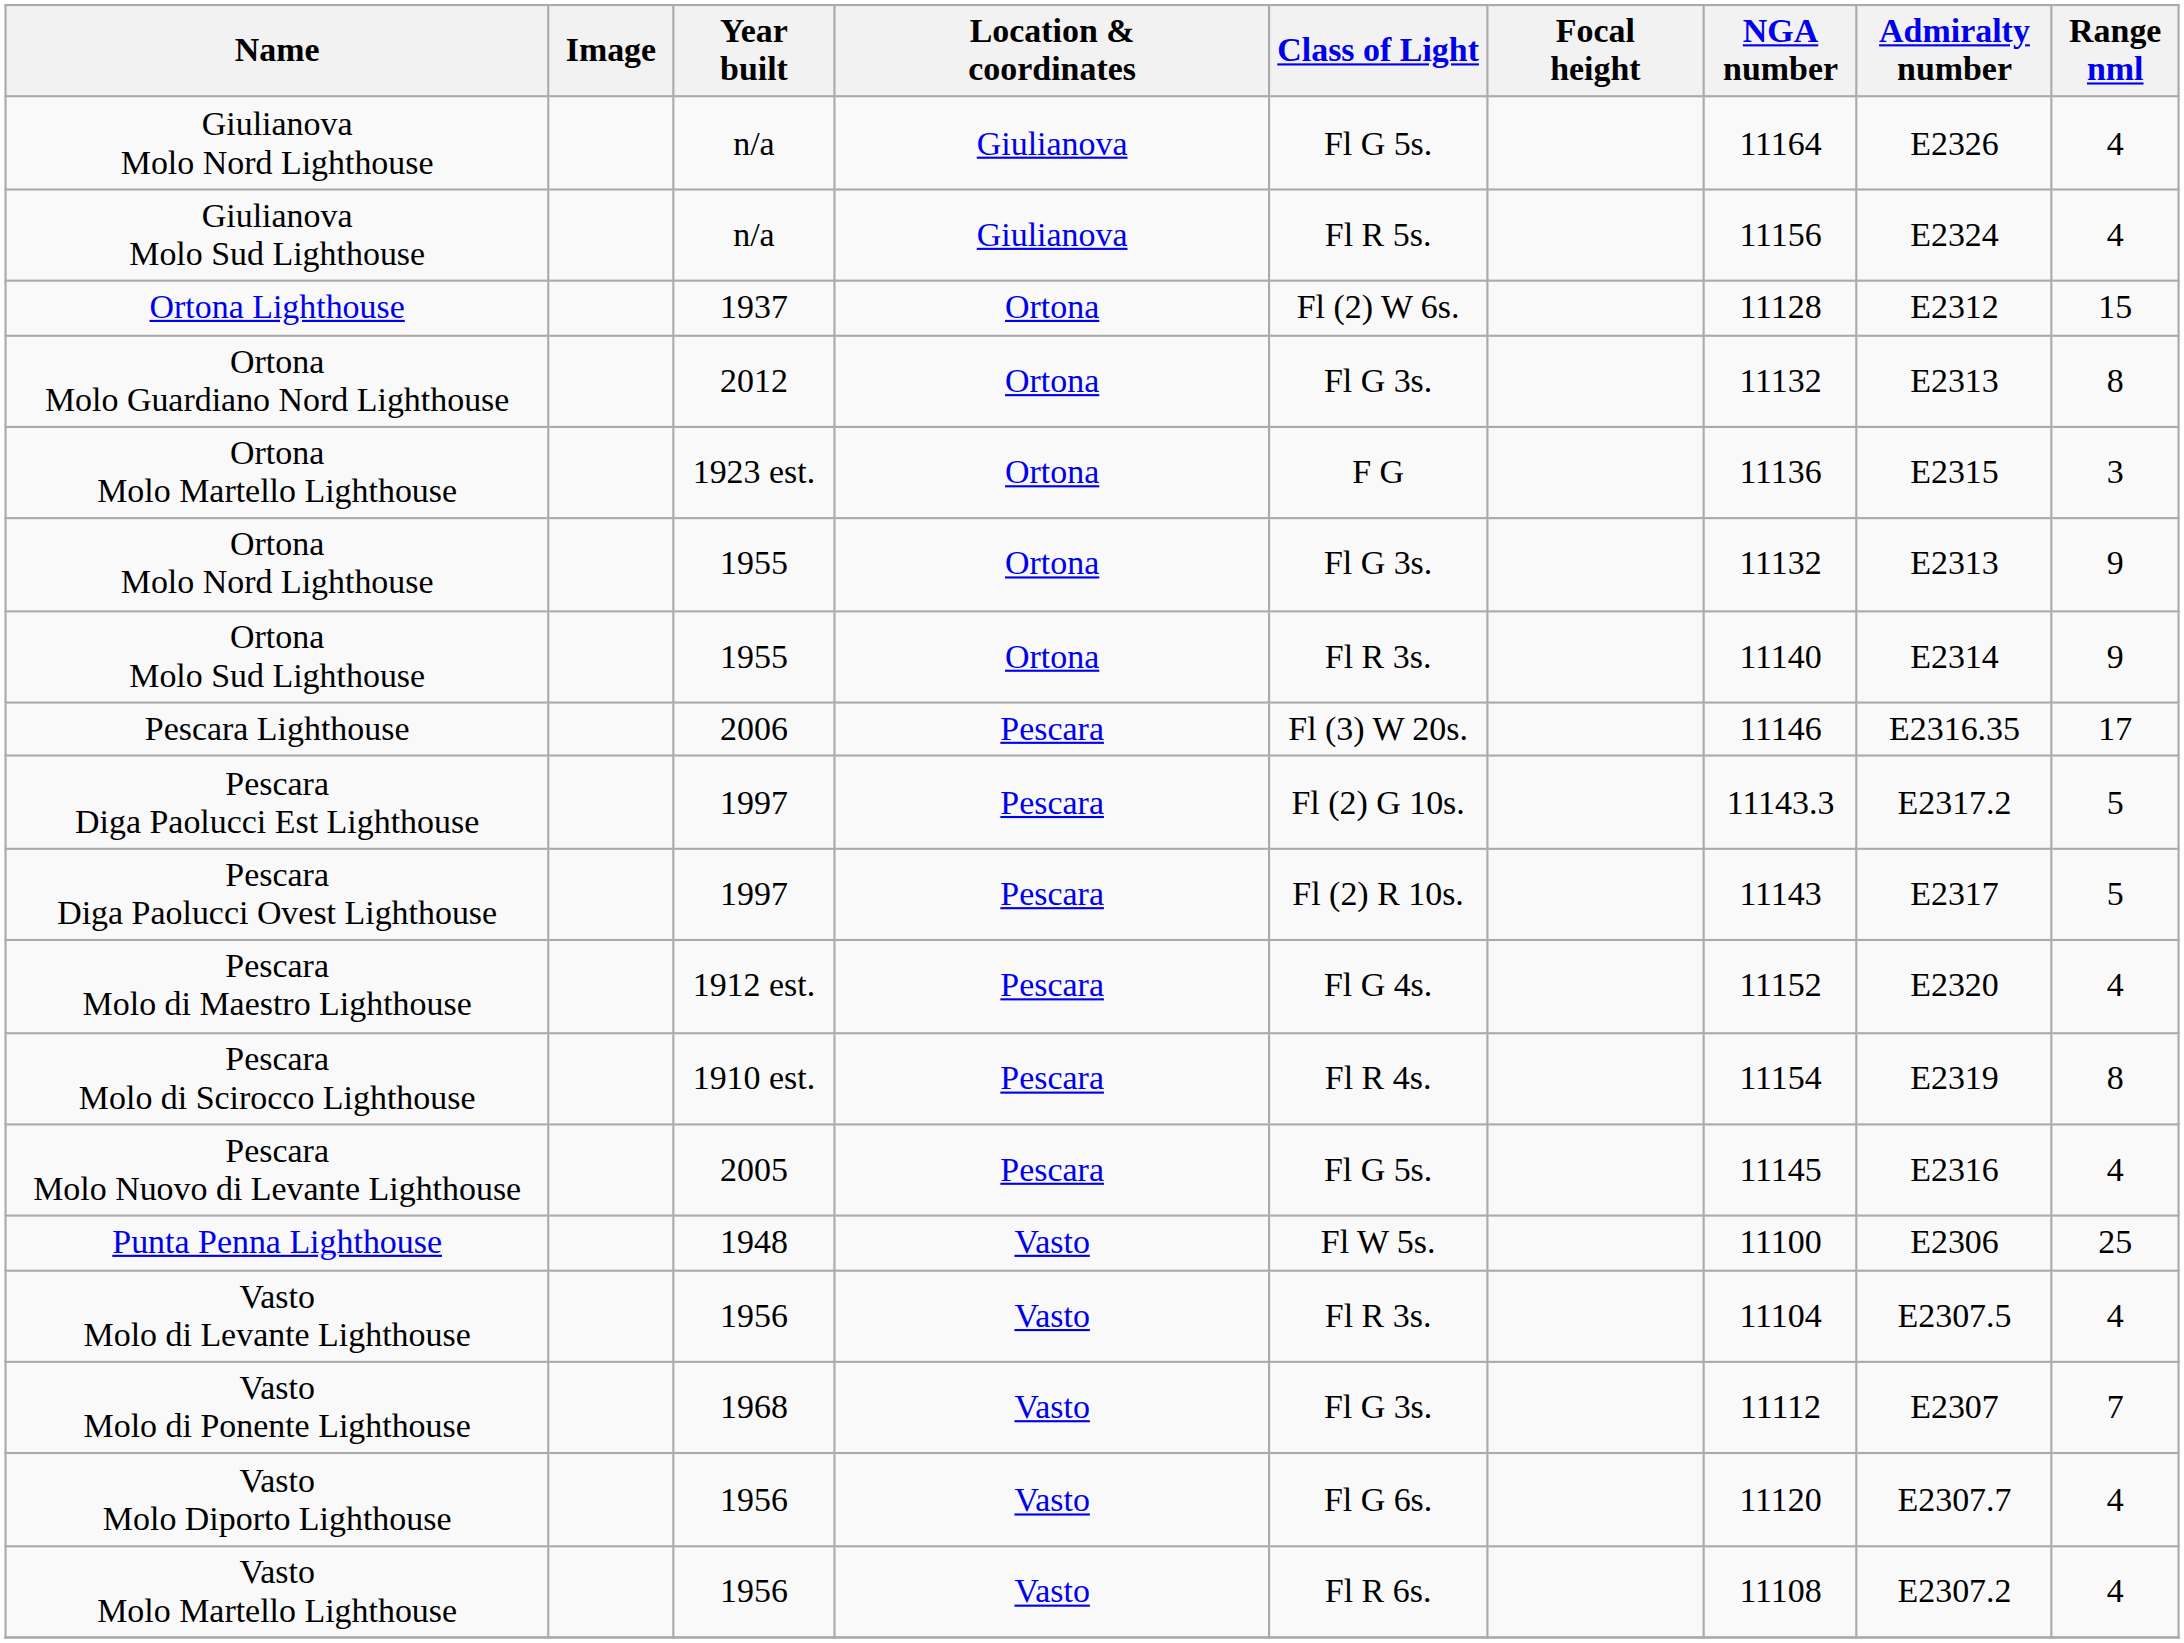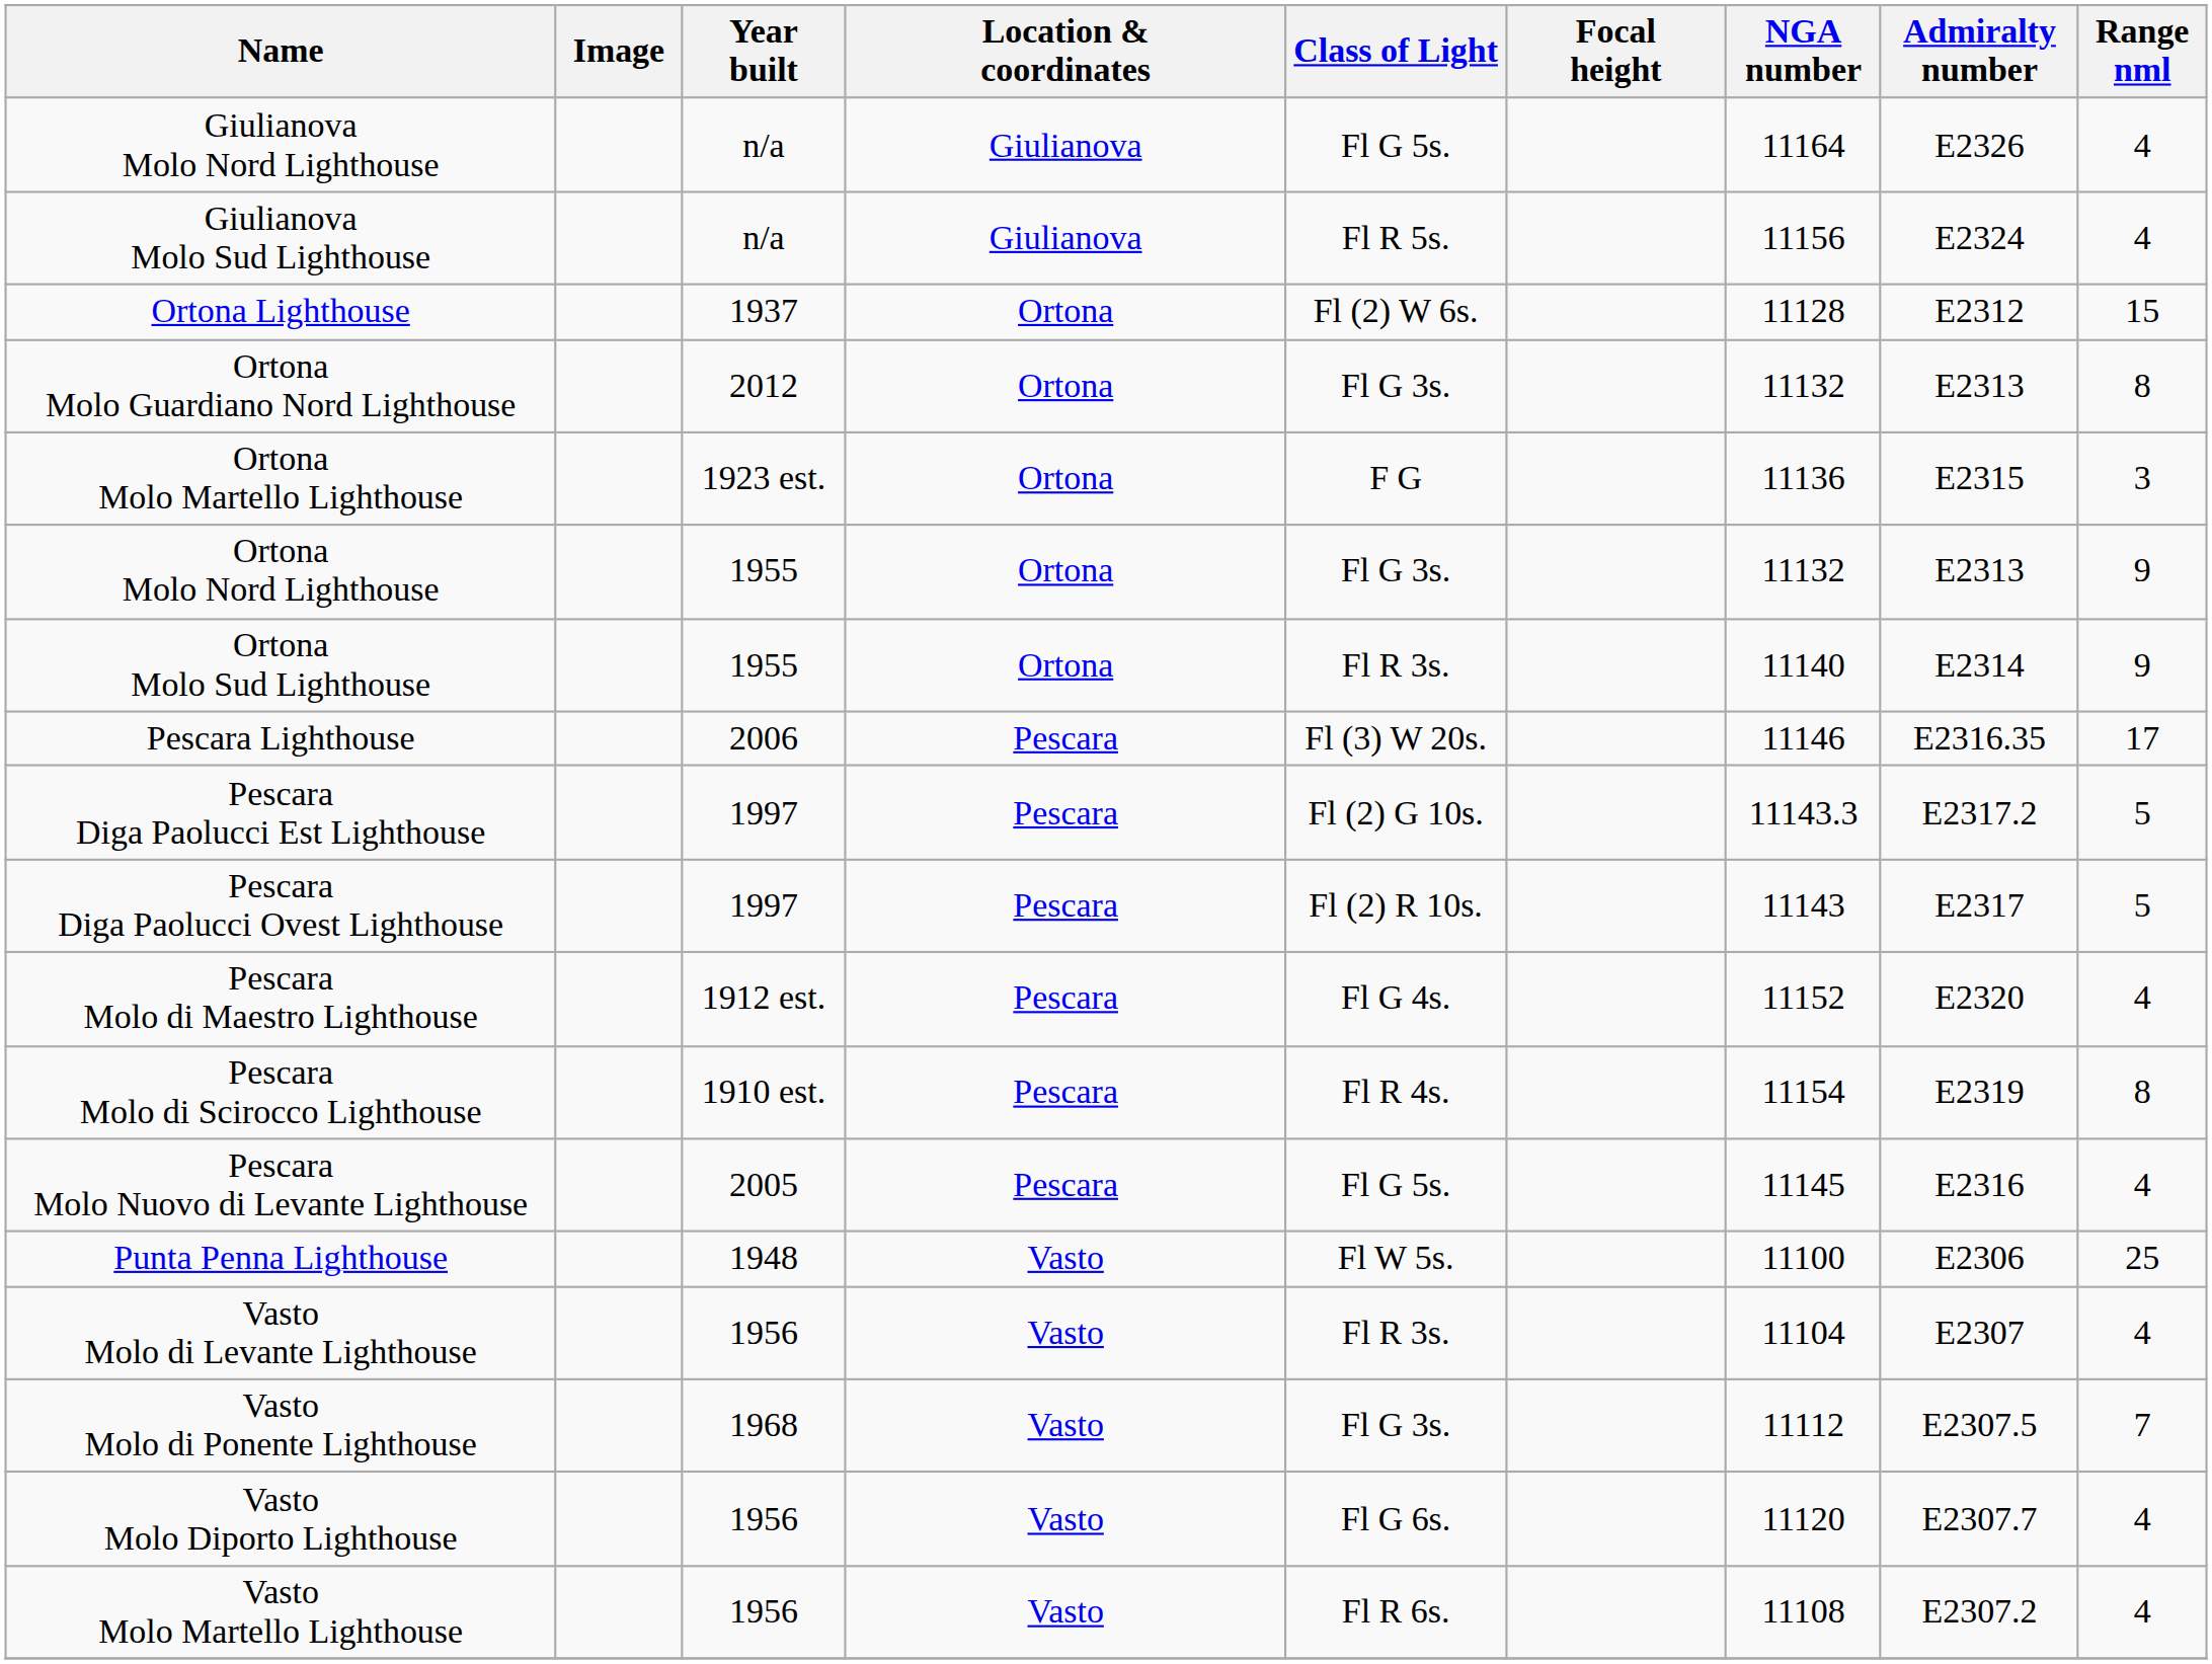Vasto Molo di Levante Lighthouse | Admiralty number: E2307.5 -> E2307
Vasto Molo di Ponente Lighthouse | Admiralty number: E2307 -> E2307.5
